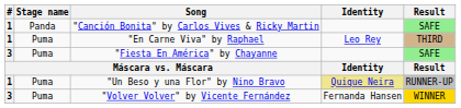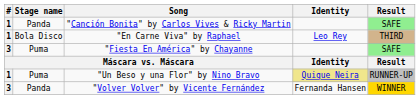"En Carne Viva" by Raphael | Stage name: Puma -> Bola Disco
"Volver Volver" by Vicente Fernández | Stage name: Puma -> Panda
